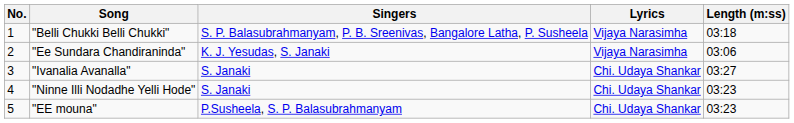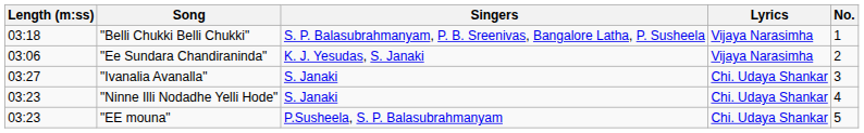columns swapped: No. <-> Length (m:ss)
